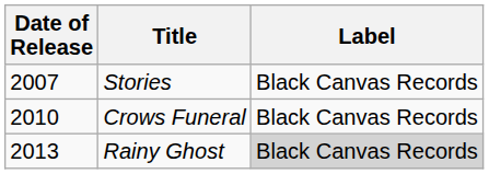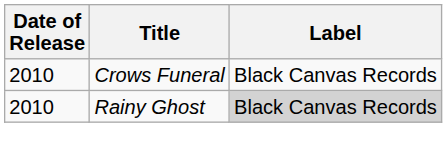- row: 2007 | Stories | Black Canvas Records
Rainy Ghost | Date of Release: 2013 -> 2010
